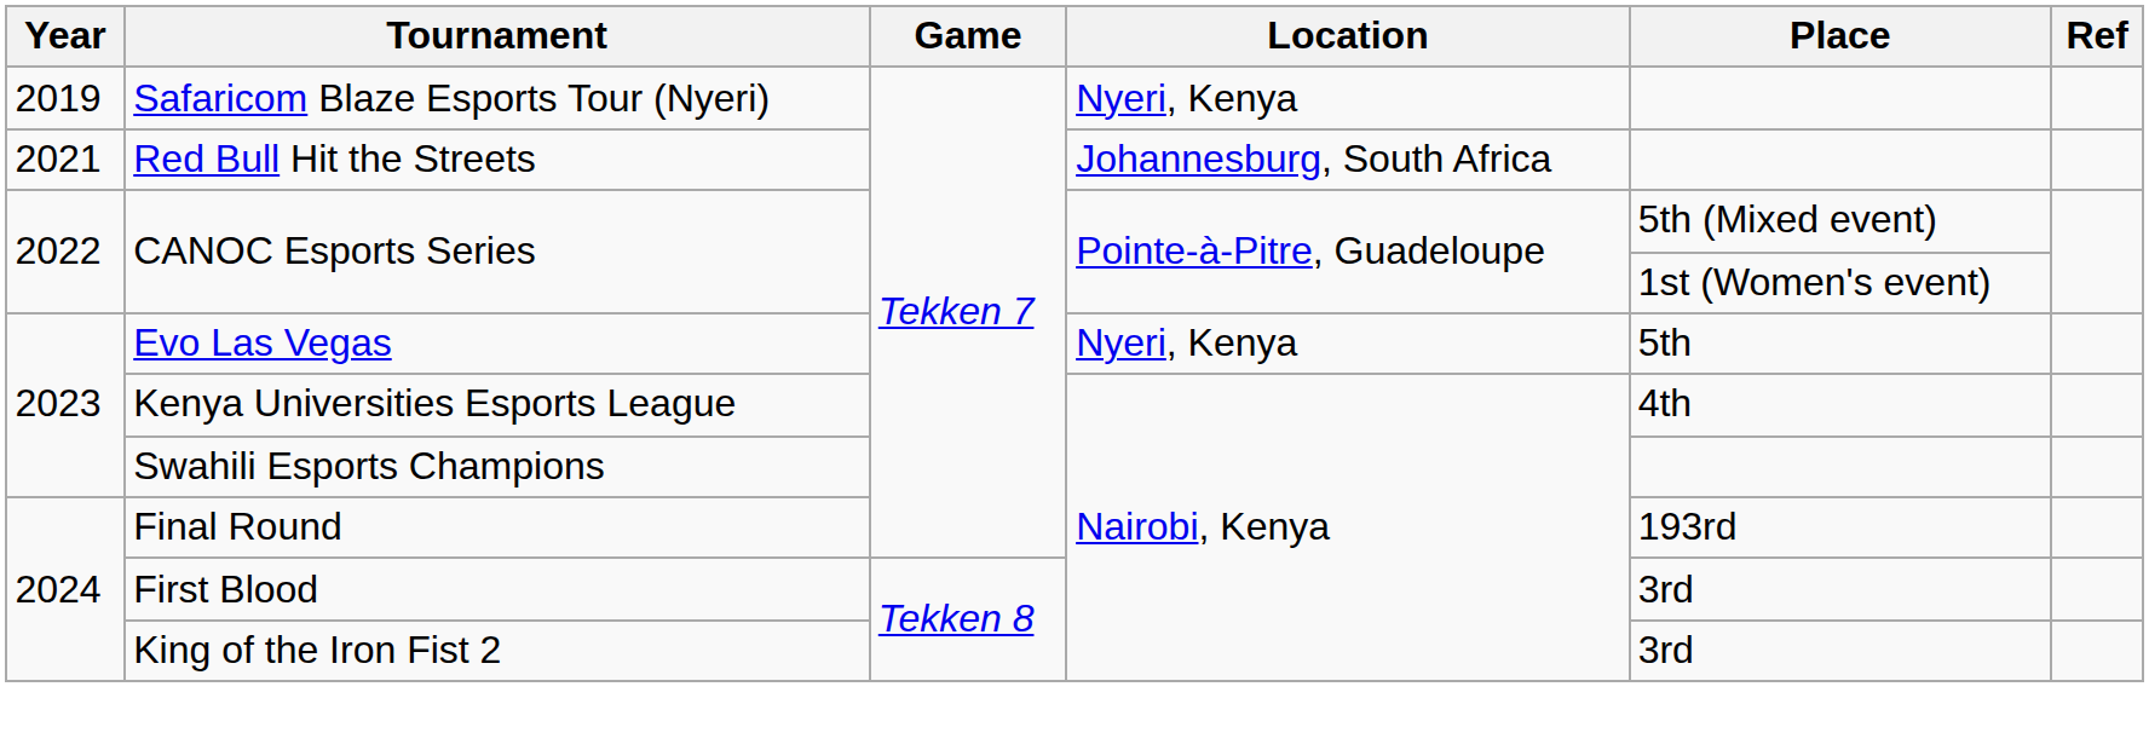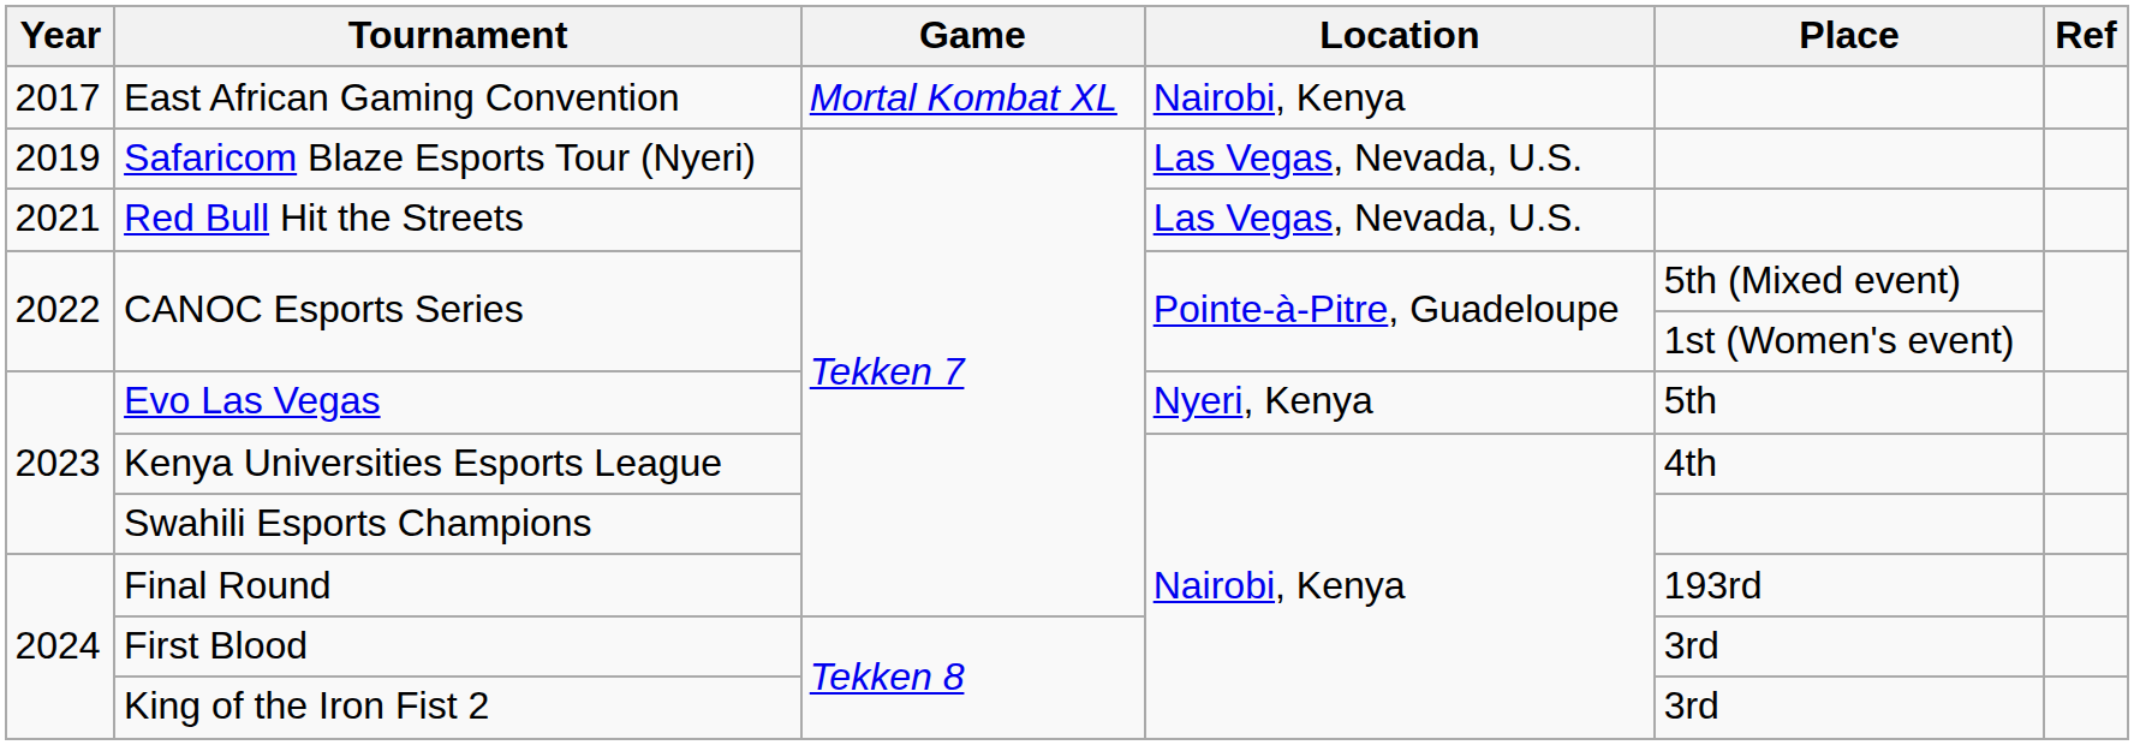+ row: 2017 | East African Gaming Convention | Mortal Kombat XL | Nairobi, Kenya
Safaricom Blaze Esports Tour (Nyeri) | Location: Nyeri, Kenya -> Las Vegas, Nevada, U.S.
Red Bull Hit the Streets | Location: Johannesburg, South Africa -> Las Vegas, Nevada, U.S.
